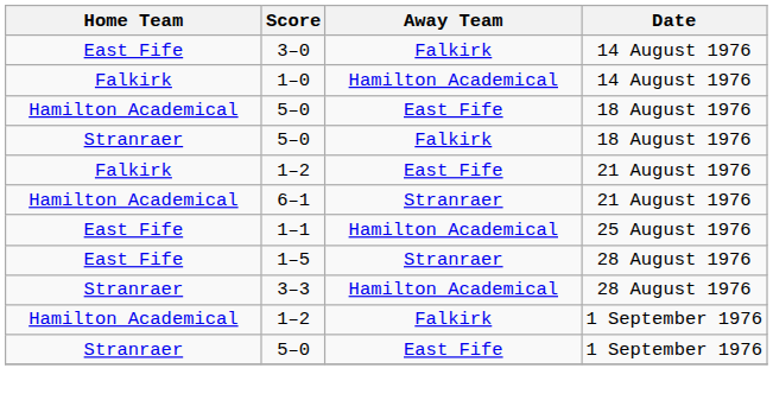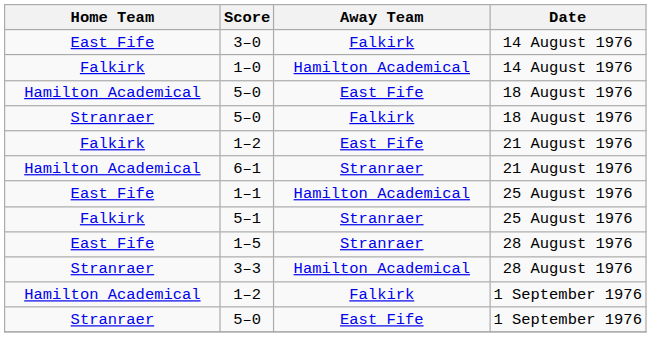+ row: Falkirk | 5–1 | Stranraer | 25 August 1976
